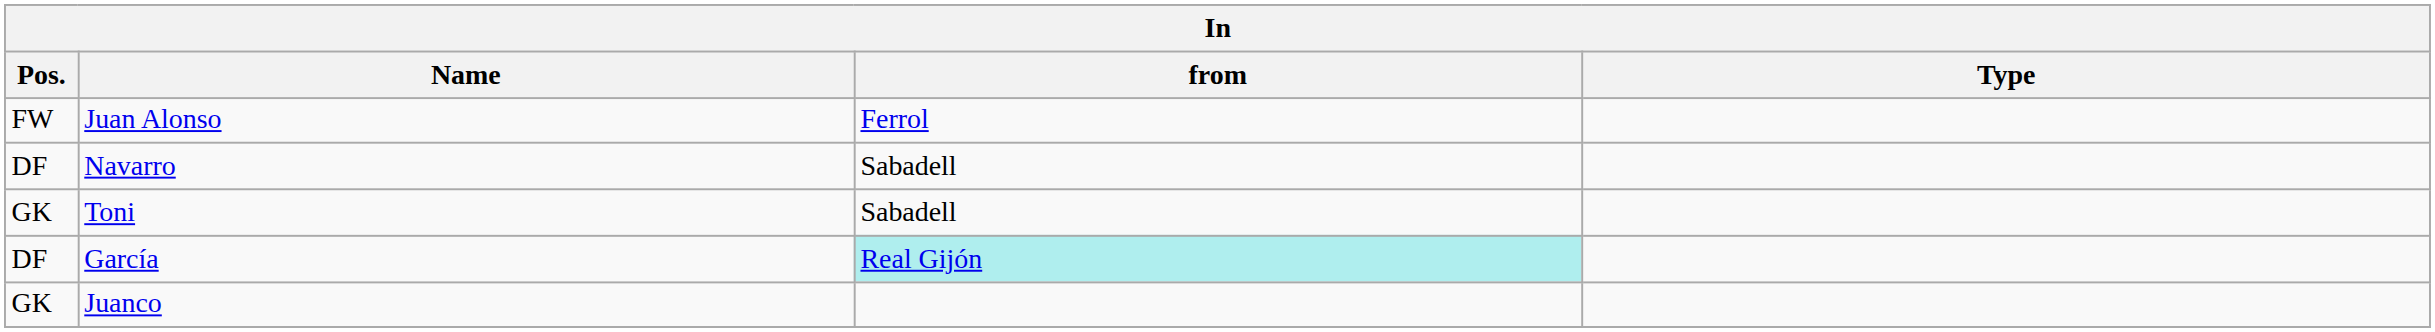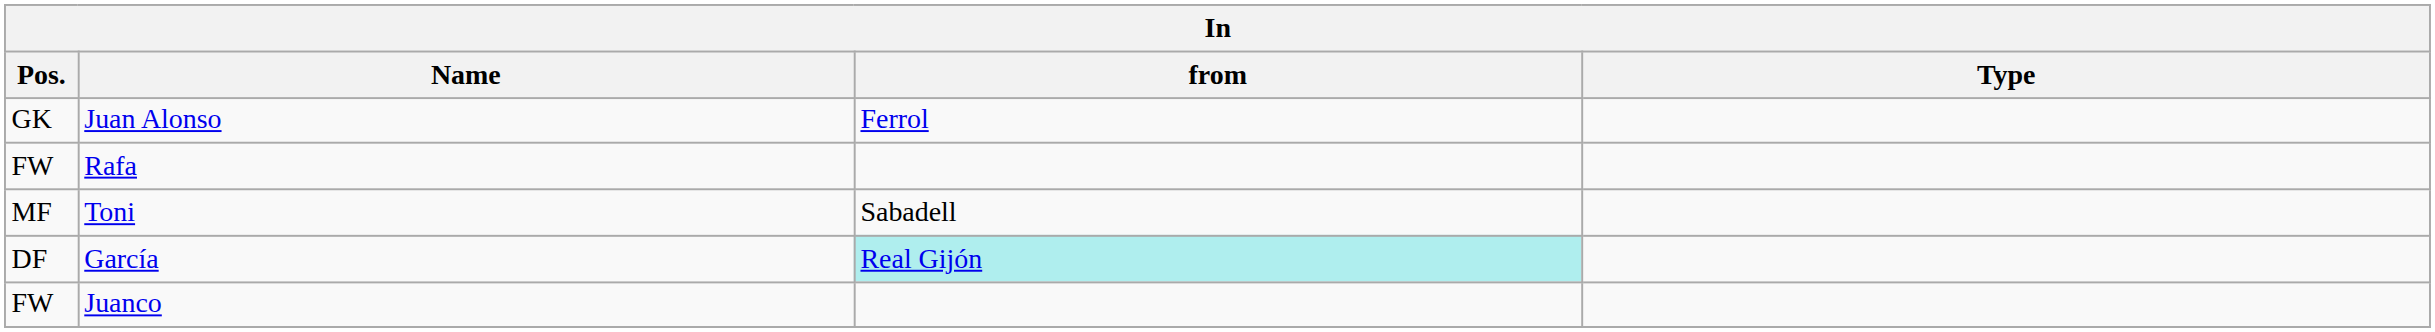Juan Alonso | Pos.: FW -> GK
- row: DF | Navarro | Sabadell
+ row: FW | Rafa
Toni | Pos.: GK -> MF
Juanco | Pos.: GK -> FW
